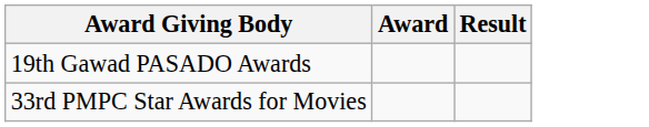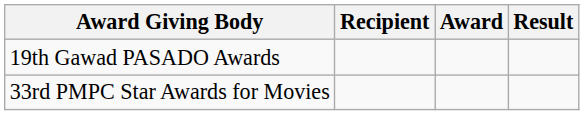+ column: Recipient
